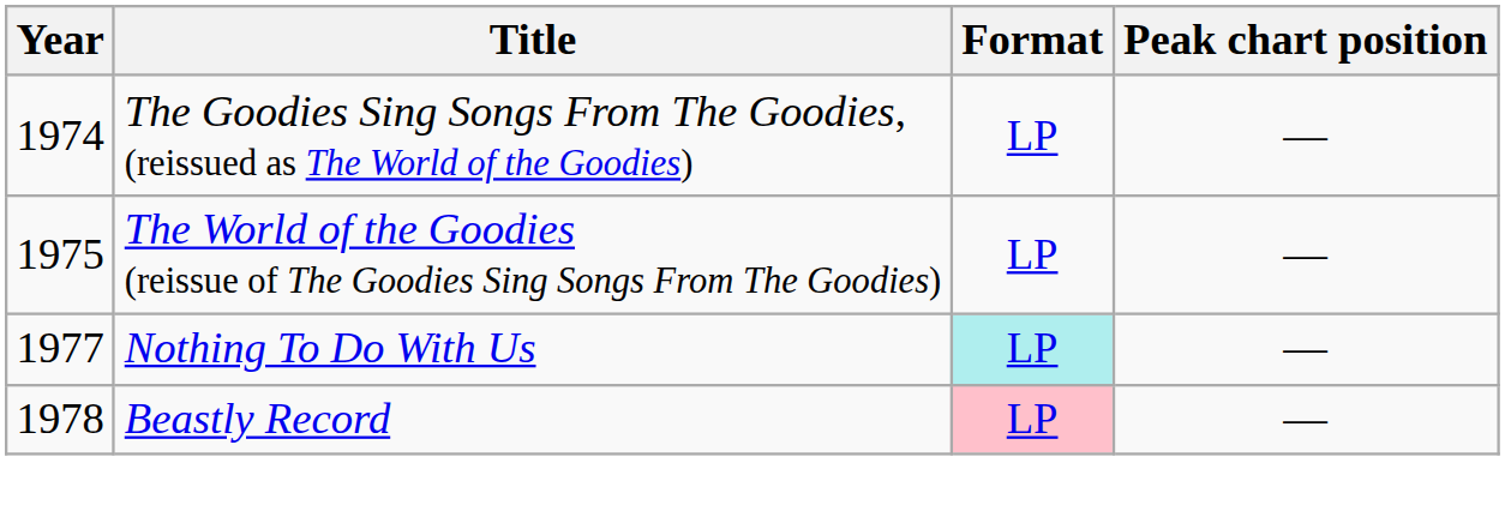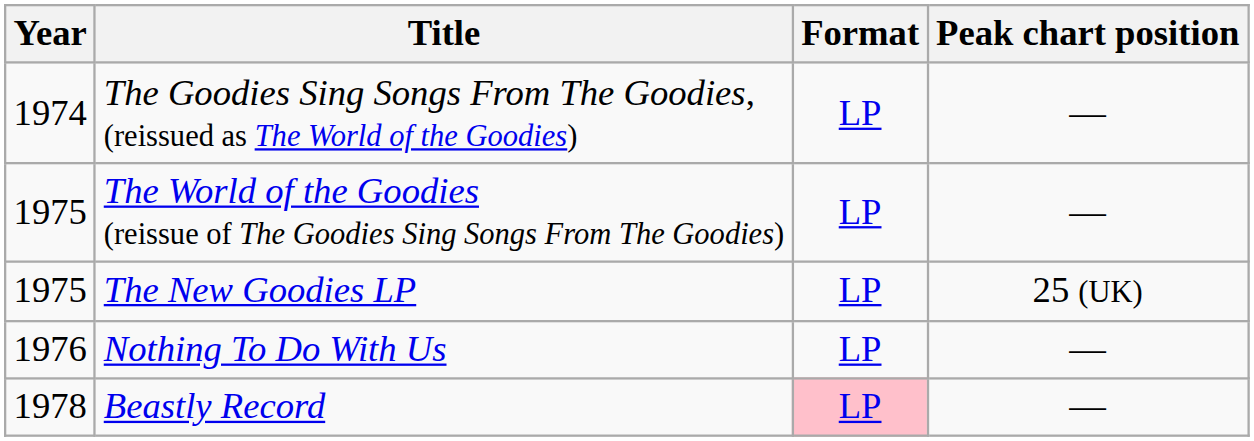+ row: 1975 | The New Goodies LP | LP | 25 (UK)
Nothing To Do With Us | Year: 1977 -> 1976
Nothing To Do With Us | Format: paleturquoise background -> no background
